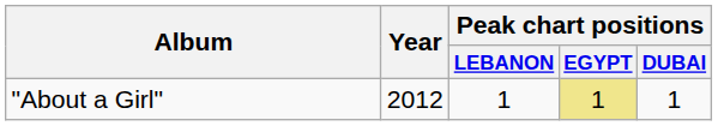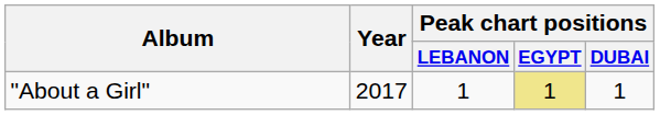"About a Girl" | Year: 2012 -> 2017
